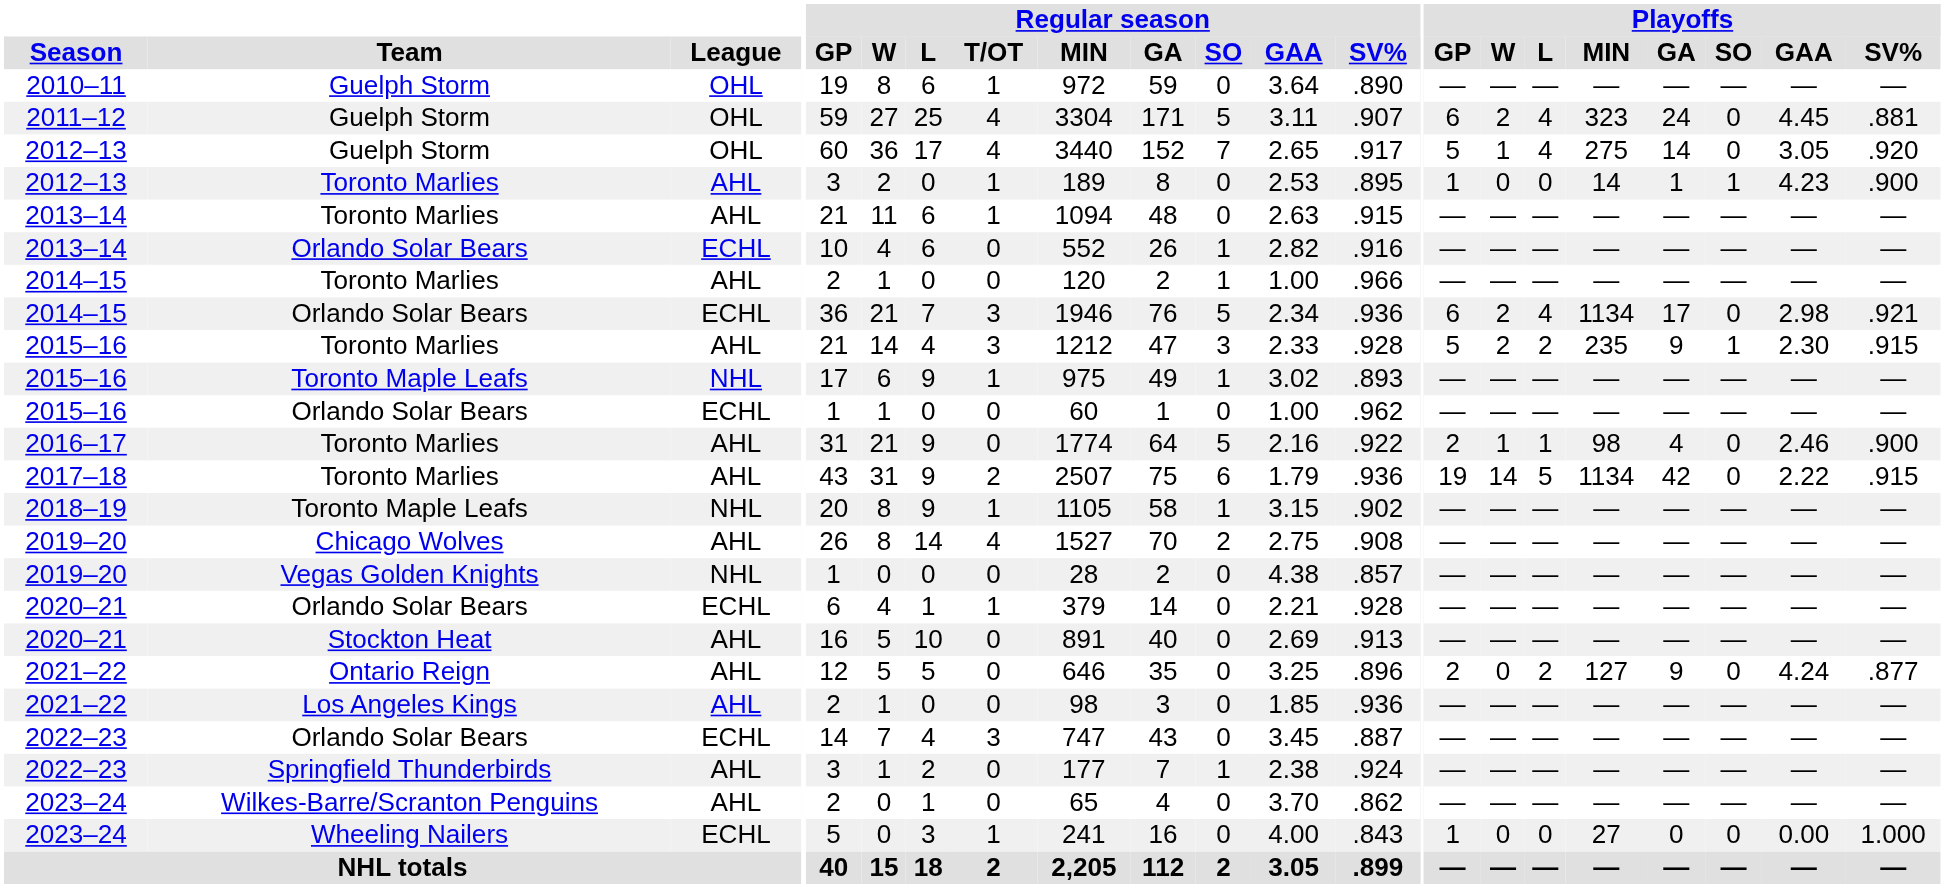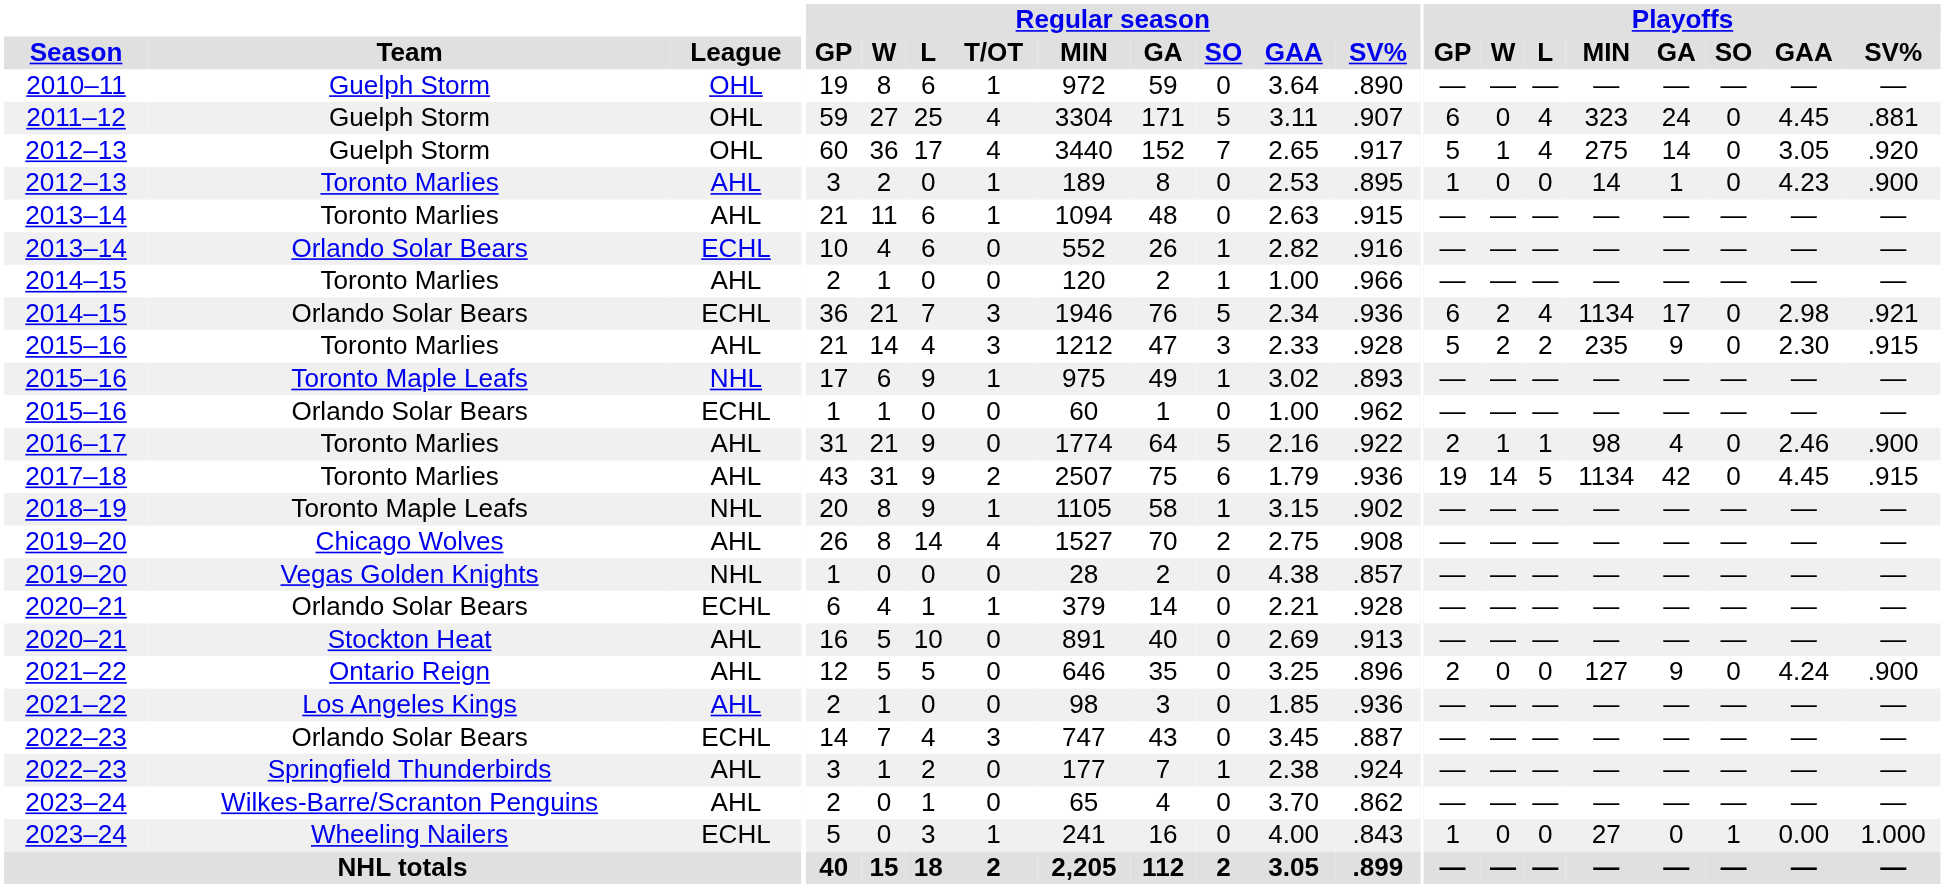2011–12 | Playoffs / W: 2 -> 0
2012–13 / Toronto Marlies | Playoffs / SO: 1 -> 0
2015–16 / Toronto Marlies | Playoffs / SO: 1 -> 0
2017–18 | Playoffs / GAA: 2.22 -> 4.45
2021–22 / Ontario Reign | Playoffs / L: 2 -> 0
2021–22 / Ontario Reign | Playoffs / SV%: .877 -> .900
2023–24 / Wheeling Nailers | Playoffs / SO: 0 -> 1
